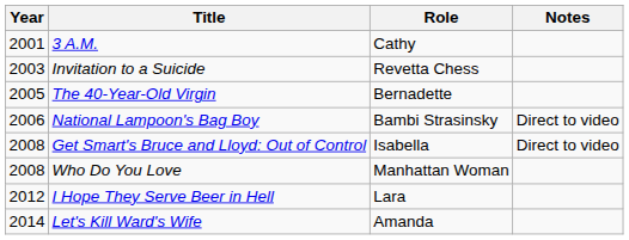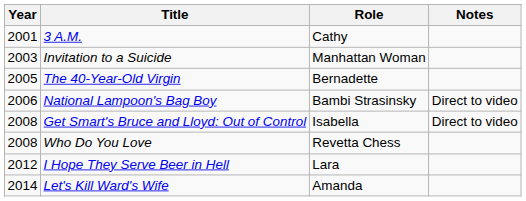Invitation to a Suicide | Role: Revetta Chess -> Manhattan Woman
Who Do You Love | Role: Manhattan Woman -> Revetta Chess
